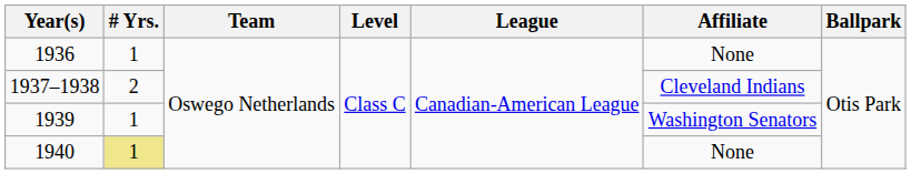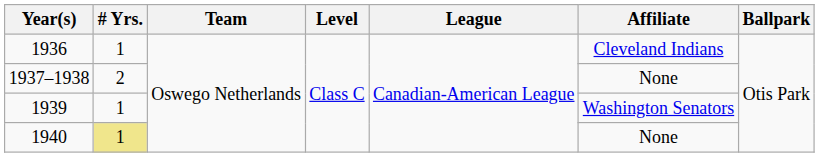1936 | Affiliate: None -> Cleveland Indians
1937–1938 | Affiliate: Cleveland Indians -> None
